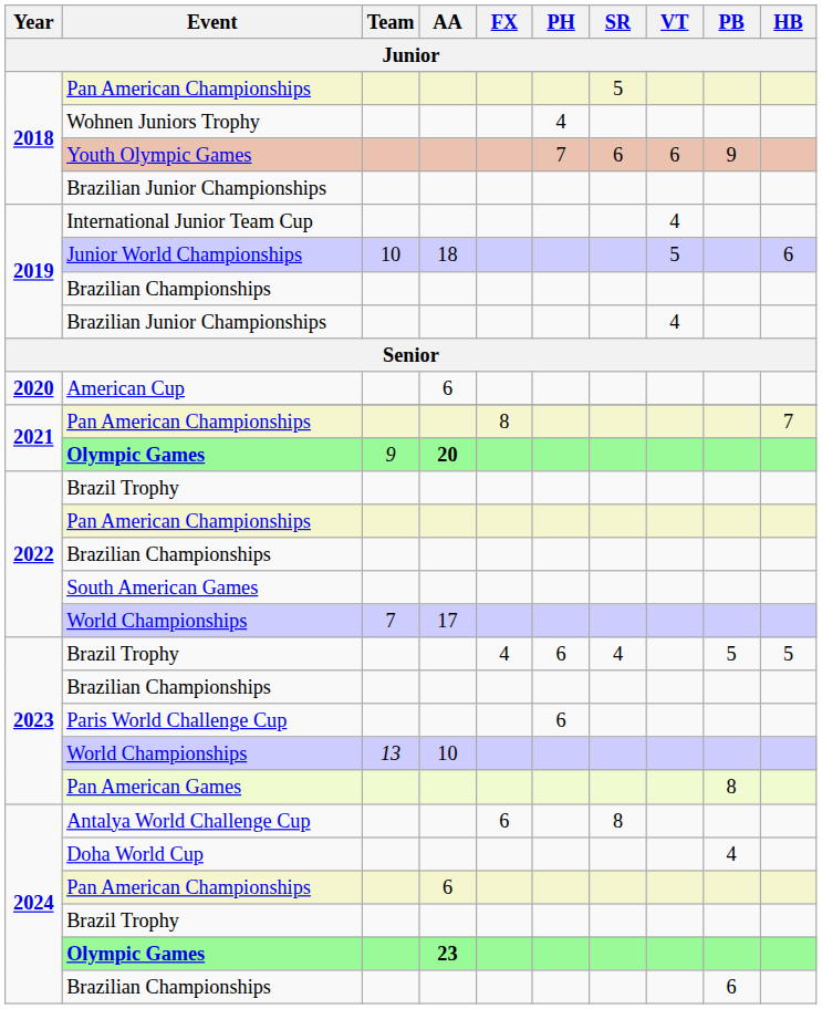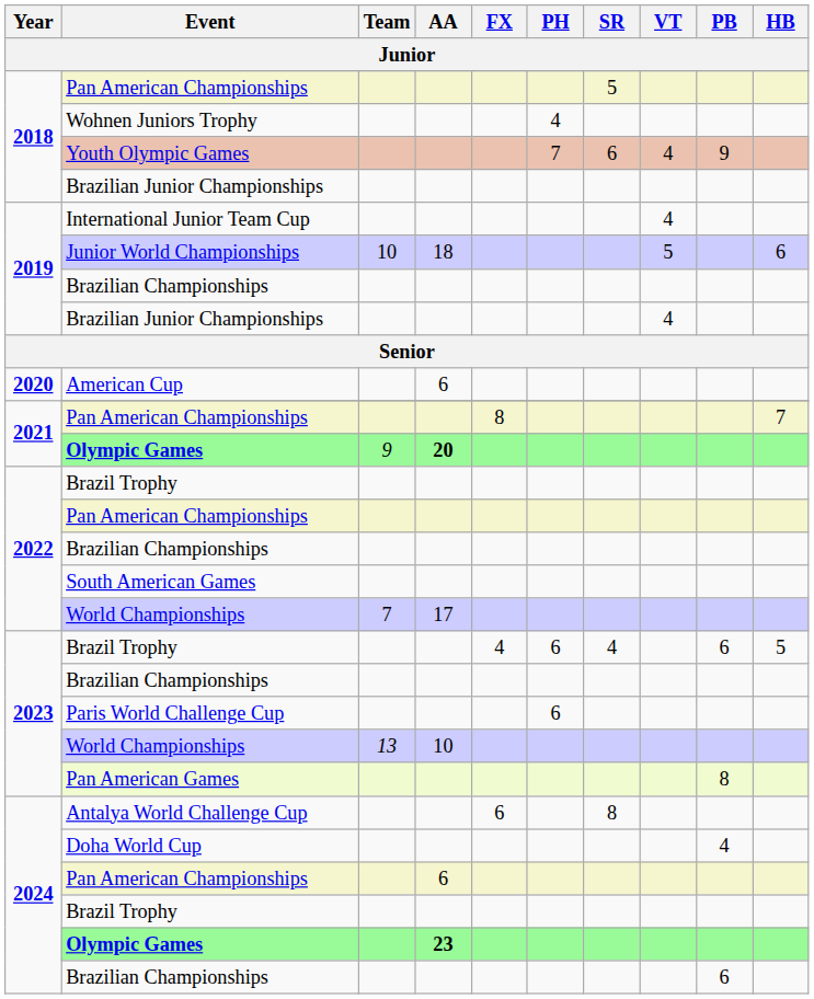Youth Olympic Games | VT: 6 -> 4
2023 / Brazil Trophy | PB: 5 -> 6
